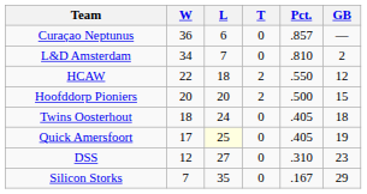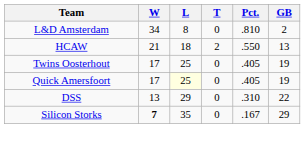- row: Curaçao Neptunus | 36 | 6 | 0 | .857 | —
L&D Amsterdam | L: 7 -> 8
HCAW | W: 22 -> 21
HCAW | GB: 12 -> 13
- row: Hoofddorp Pioniers | 20 | 20 | 2 | .500 | 15
Twins Oosterhout | W: 18 -> 17
Twins Oosterhout | L: 24 -> 25
Twins Oosterhout | GB: 18 -> 19
DSS | W: 12 -> 13
DSS | L: 27 -> 29
DSS | GB: 23 -> 22
Silicon Storks | W: normal -> bold
